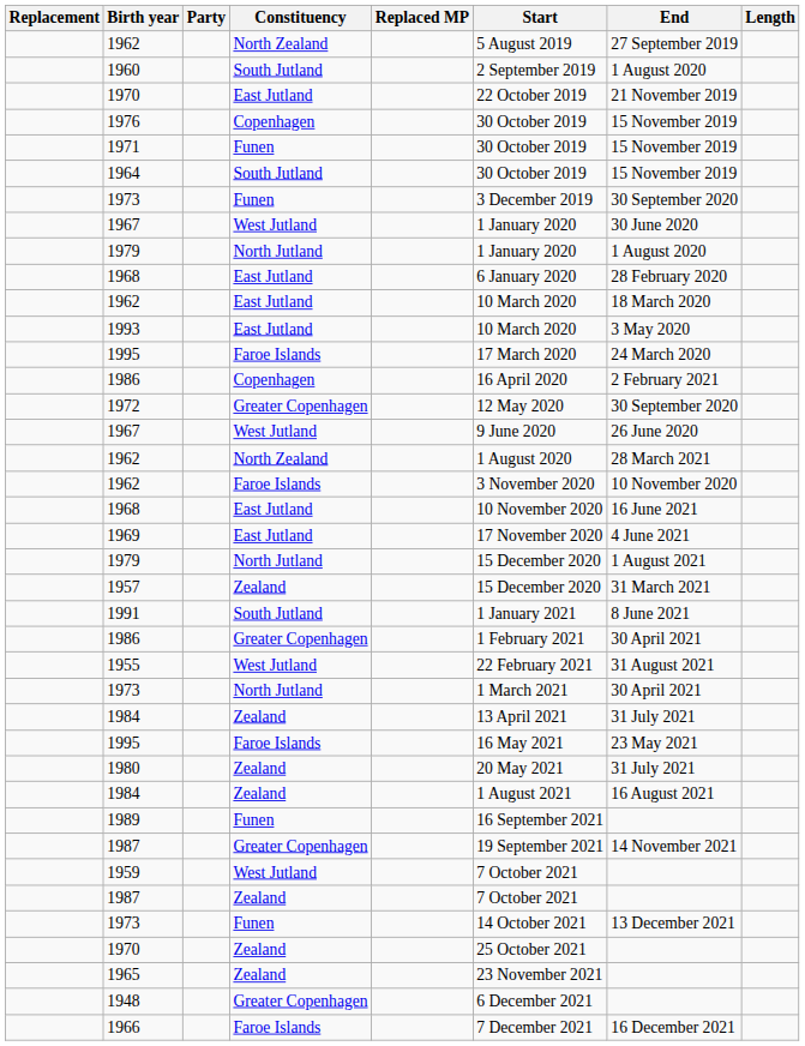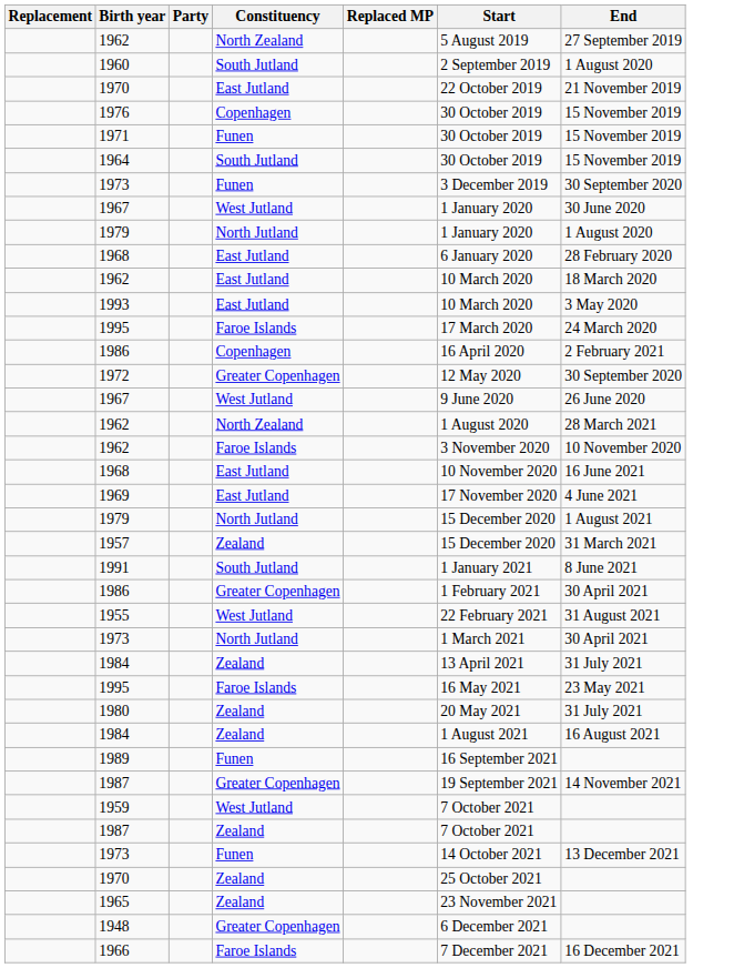- column: Length
